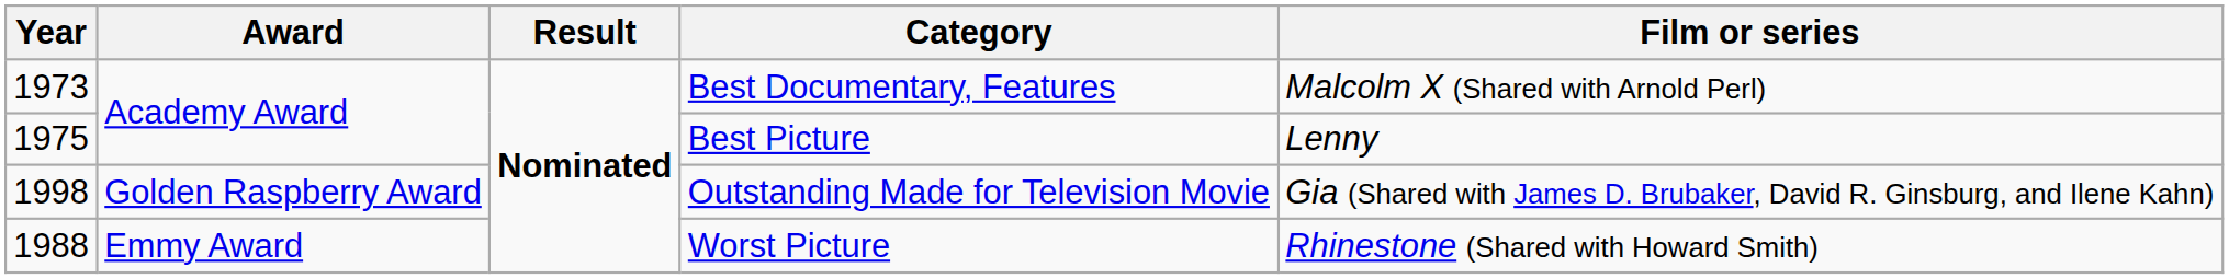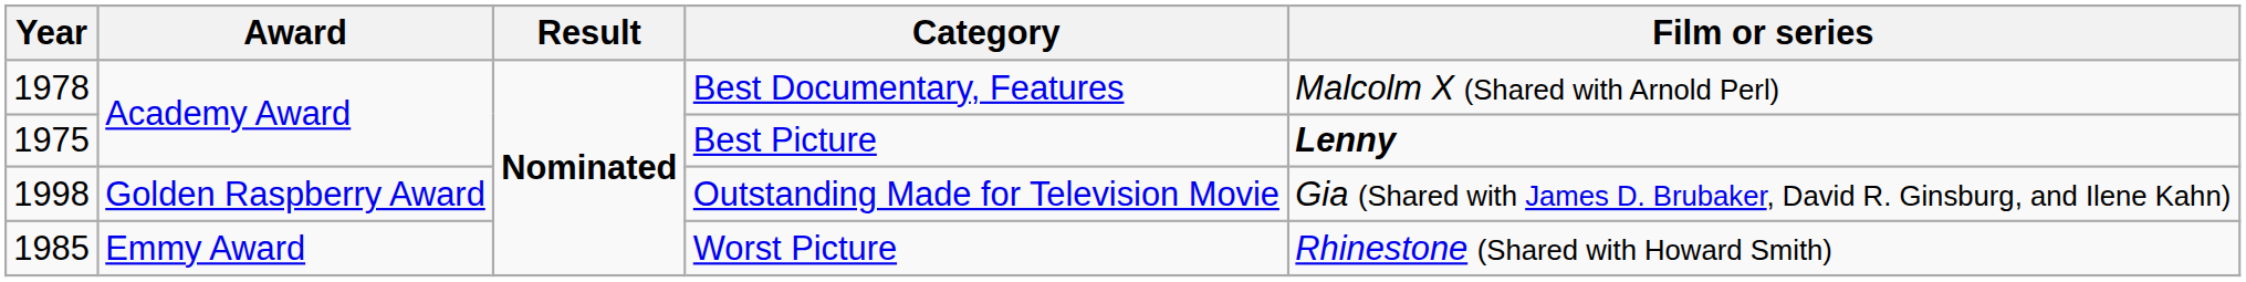Best Documentary, Features | Year: 1973 -> 1978
Best Picture | Film or series: normal -> bold
Worst Picture | Year: 1988 -> 1985
